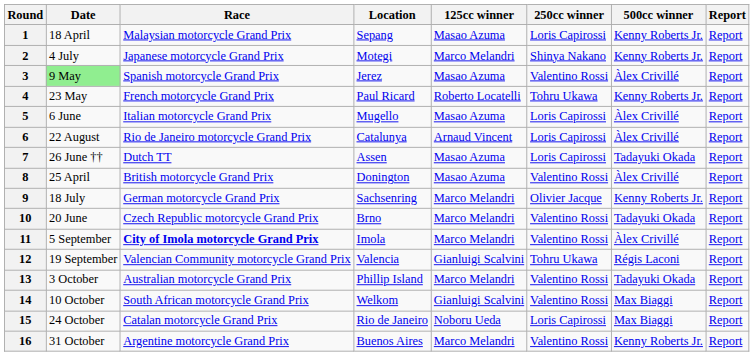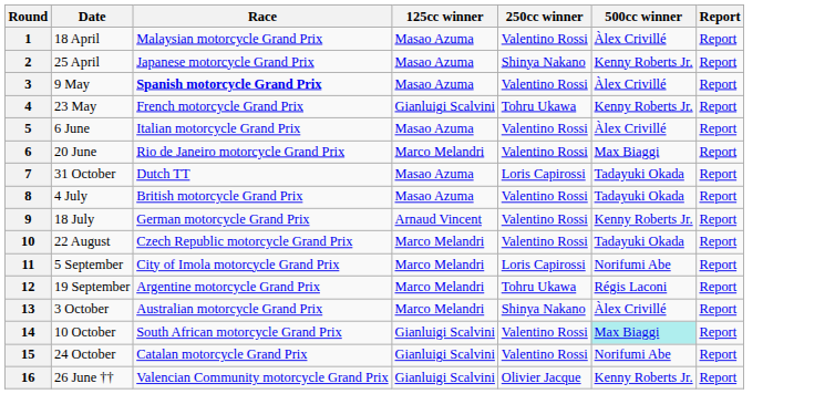- column: Location | Sepang | Motegi | Jerez | Paul Ricard | Mugello | Catalunya | Assen | Donington | Sachsenring | Brno | Imola | Valencia | Phillip Island | Welkom | Rio de Janeiro | Buenos Aires
1 | 250cc winner: Loris Capirossi -> Valentino Rossi
1 | 500cc winner: Kenny Roberts Jr. -> Àlex Crivillé
2 | Date: 4 July -> 25 April
2 | 125cc winner: Marco Melandri -> Masao Azuma
3 | Date: lightgreen background -> no background
3 | Race: normal -> bold
4 | 125cc winner: Roberto Locatelli -> Gianluigi Scalvini
5 | 250cc winner: Loris Capirossi -> Valentino Rossi
6 | Date: 22 August -> 20 June
6 | 125cc winner: Arnaud Vincent -> Marco Melandri
6 | 250cc winner: Loris Capirossi -> Valentino Rossi
6 | 500cc winner: Àlex Crivillé -> Max Biaggi
7 | Date: 26 June †† -> 31 October
8 | Date: 25 April -> 4 July
8 | 500cc winner: Àlex Crivillé -> Tadayuki Okada
9 | 125cc winner: Marco Melandri -> Arnaud Vincent
9 | 250cc winner: Olivier Jacque -> Valentino Rossi
10 | Date: 20 June -> 22 August
11 | Race: bold -> normal
11 | 250cc winner: Valentino Rossi -> Loris Capirossi
11 | 500cc winner: Àlex Crivillé -> Norifumi Abe
12 | Race: Valencian Community motorcycle Grand Prix -> Argentine motorcycle Grand Prix
12 | 125cc winner: Gianluigi Scalvini -> Marco Melandri
13 | 250cc winner: Valentino Rossi -> Shinya Nakano
13 | 500cc winner: Tadayuki Okada -> Àlex Crivillé
14 | 500cc winner: no background -> paleturquoise background
15 | 125cc winner: Noboru Ueda -> Gianluigi Scalvini
15 | 250cc winner: Loris Capirossi -> Valentino Rossi
15 | 500cc winner: Max Biaggi -> Norifumi Abe
16 | Date: 31 October -> 26 June ††
16 | Race: Argentine motorcycle Grand Prix -> Valencian Community motorcycle Grand Prix
16 | 125cc winner: Marco Melandri -> Gianluigi Scalvini
16 | 250cc winner: Valentino Rossi -> Olivier Jacque
